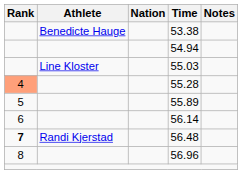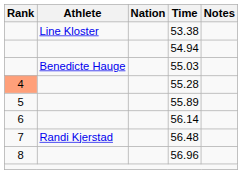53.38 | Athlete: Benedicte Hauge -> Line Kloster
55.03 | Athlete: Line Kloster -> Benedicte Hauge
56.48 | Rank: bold -> normal
